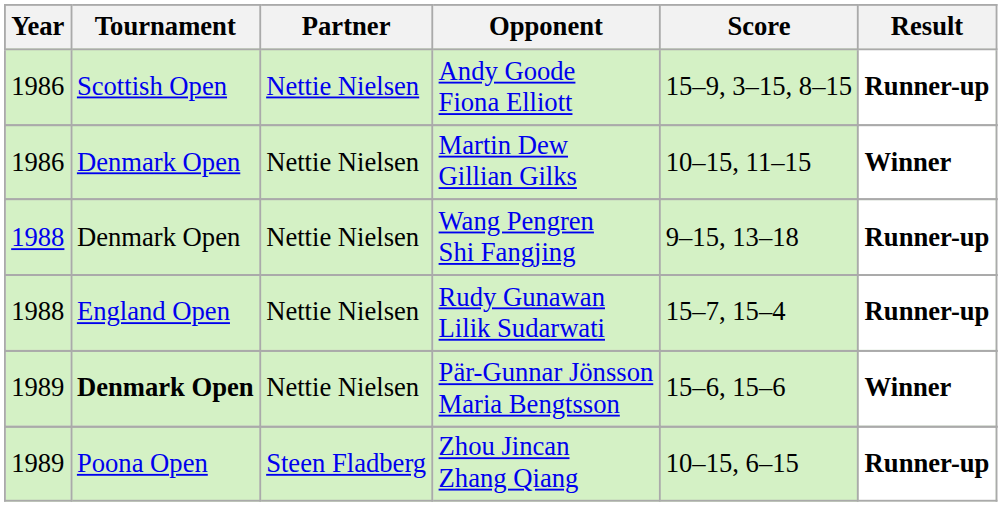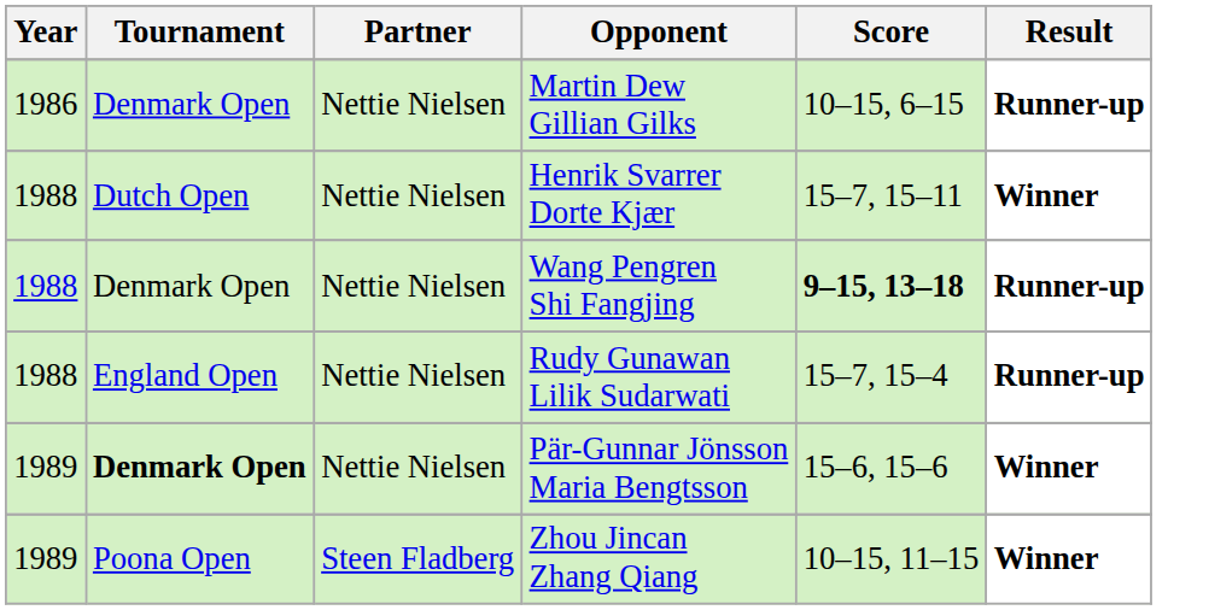- row: 1986 | Scottish Open | Nettie Nielsen | Andy Goode Fiona Elliott | 15–9, 3–15, 8–15 | Runner-up
Martin Dew Gillian Gilks | Score: 10–15, 11–15 -> 10–15, 6–15
Martin Dew Gillian Gilks | Result: Winner -> Runner-up
+ row: 1988 | Dutch Open | Nettie Nielsen | Henrik Svarrer Dorte Kjær | 15–7, 15–11 | Winner
Wang Pengren Shi Fangjing | Score: normal -> bold
Zhou Jincan Zhang Qiang | Score: 10–15, 6–15 -> 10–15, 11–15
Zhou Jincan Zhang Qiang | Result: Runner-up -> Winner
